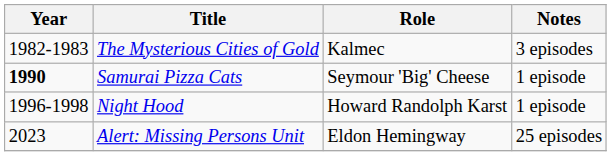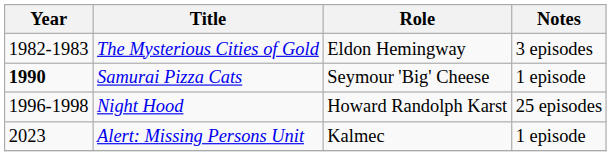The Mysterious Cities of Gold | Role: Kalmec -> Eldon Hemingway
Night Hood | Notes: 1 episode -> 25 episodes
Alert: Missing Persons Unit | Role: Eldon Hemingway -> Kalmec
Alert: Missing Persons Unit | Notes: 25 episodes -> 1 episode
